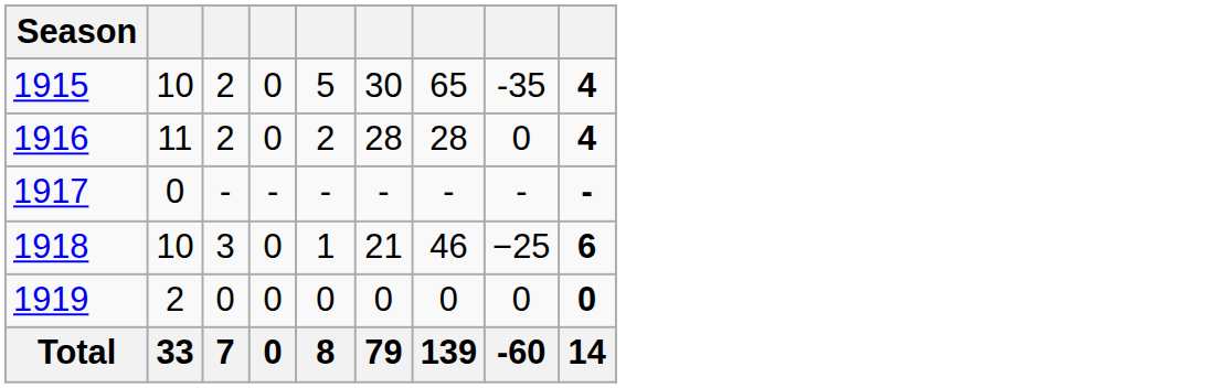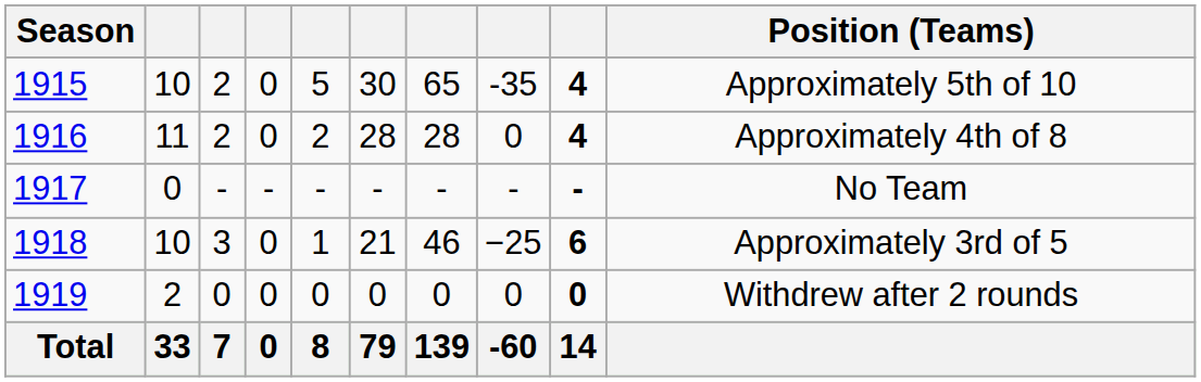+ column: Position (Teams) | Approximately 5th of 10 | Approximately 4th of 8 | No Team | Approximately 3rd of 5 | Withdrew after 2 rounds
